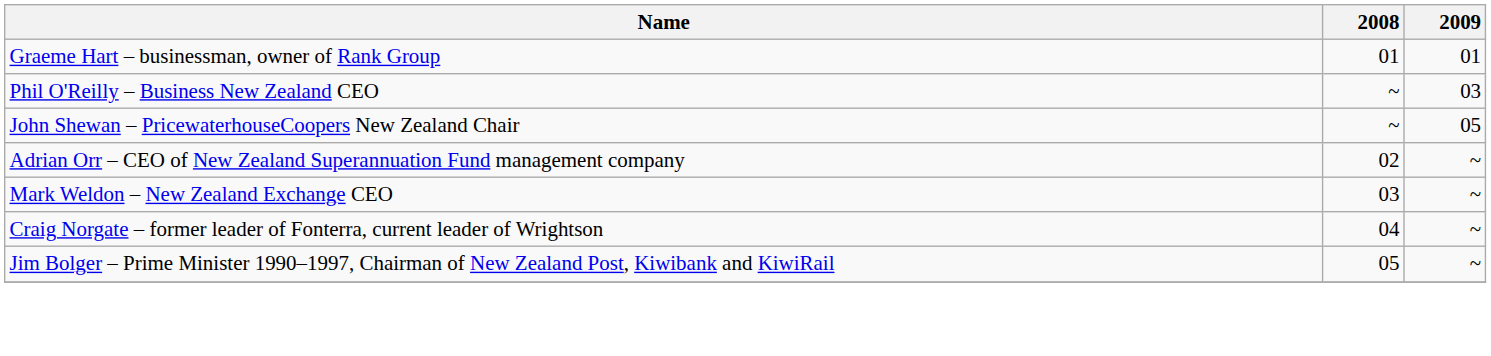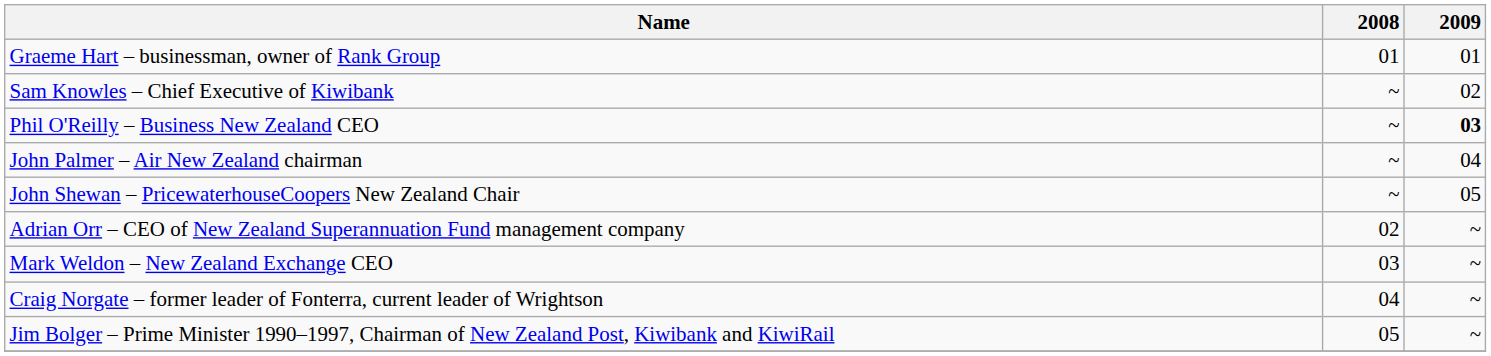+ row: Sam Knowles – Chief Executive of Kiwibank | ~ | 02
Phil O'Reilly – Business New Zealand CEO | 2009: normal -> bold
+ row: John Palmer – Air New Zealand chairman | ~ | 04
